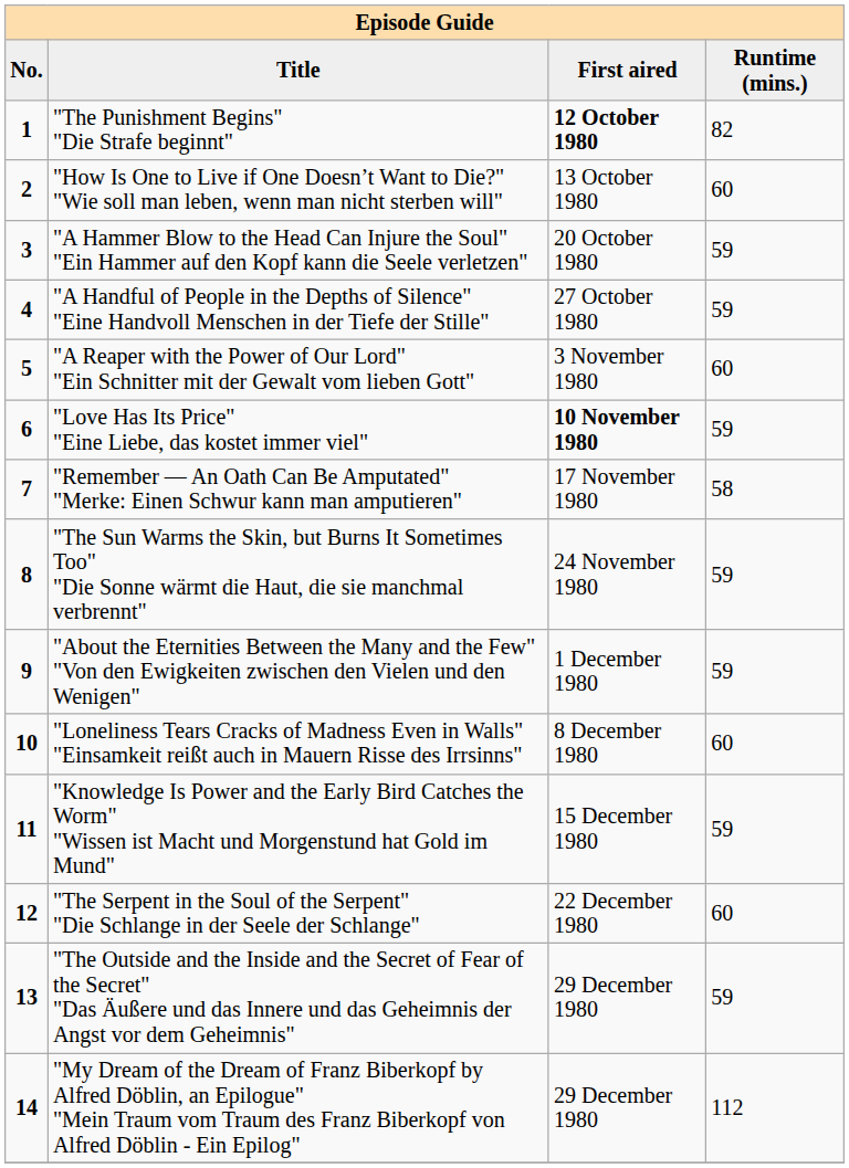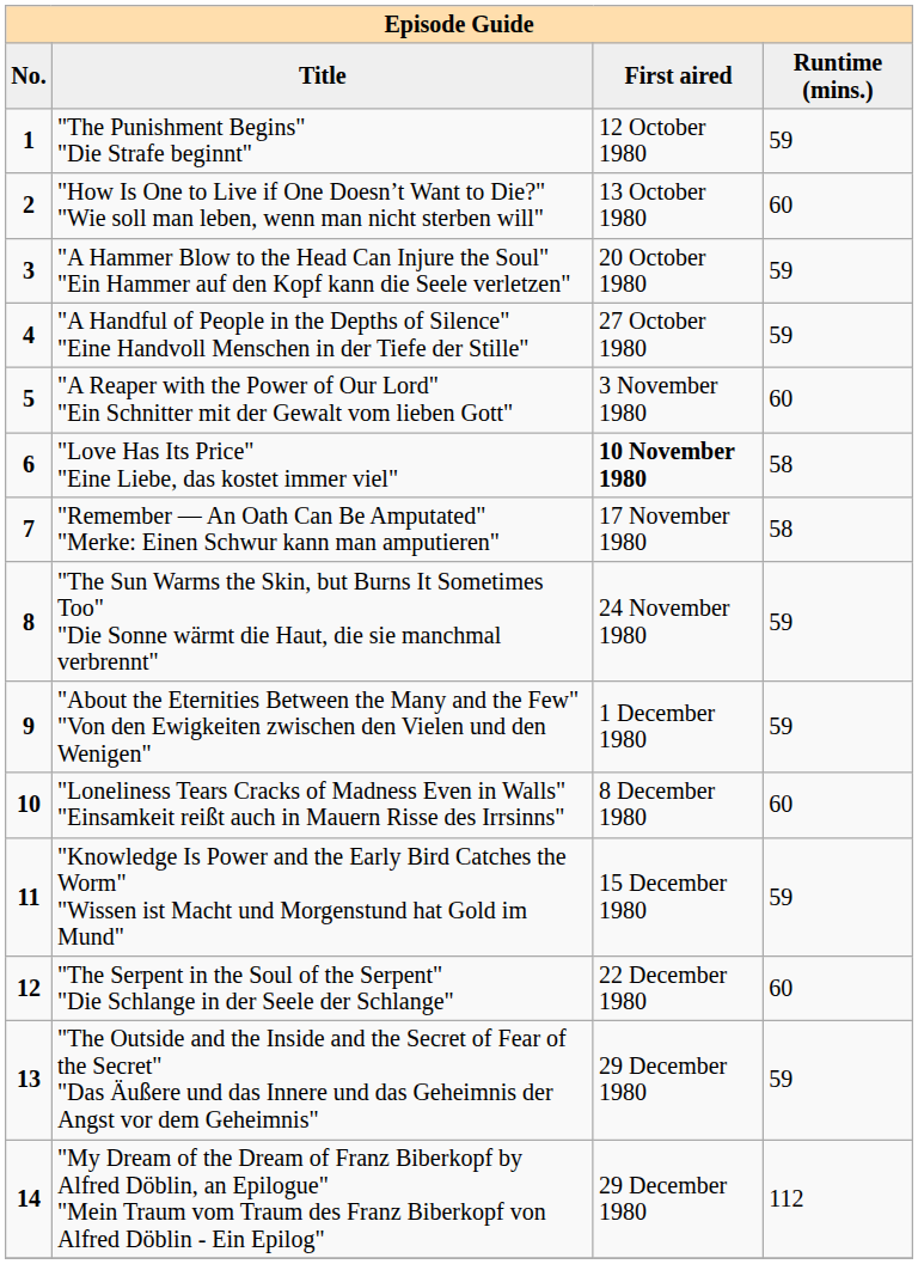"The Punishment Begins" "Die Strafe beginnt" | First aired: bold -> normal
"The Punishment Begins" "Die Strafe beginnt" | Runtime (mins.): 82 -> 59
"Love Has Its Price" "Eine Liebe, das kostet immer viel" | Runtime (mins.): 59 -> 58
